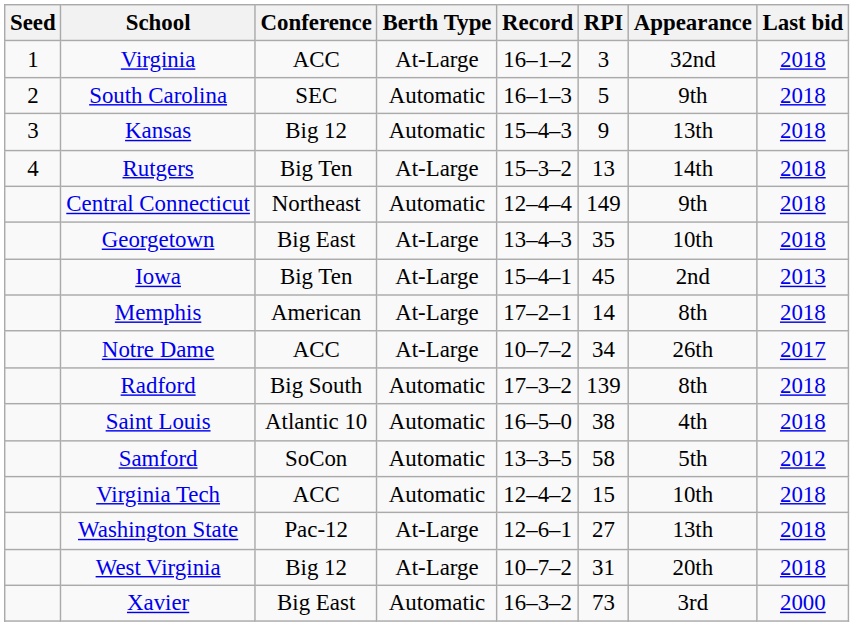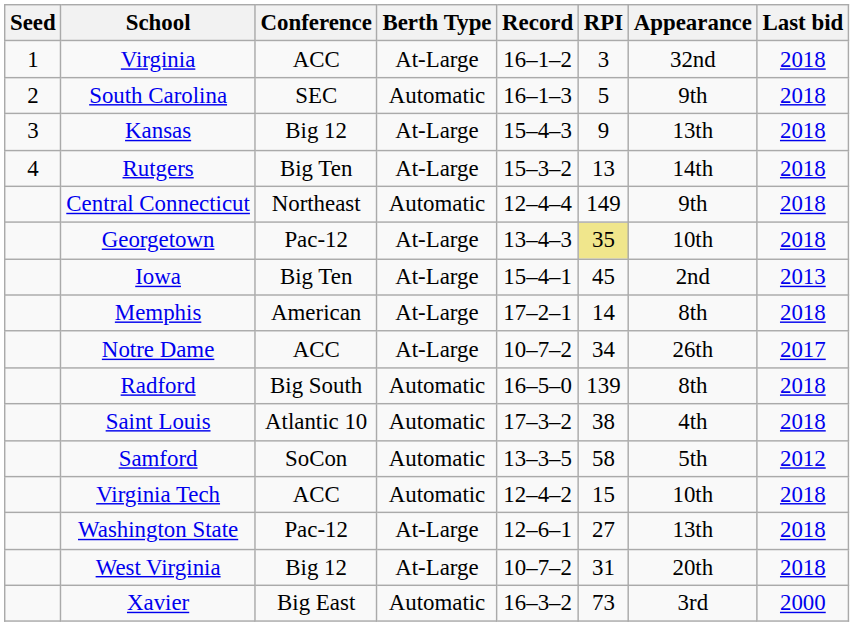Kansas | Berth Type: Automatic -> At-Large
Georgetown | Conference: Big East -> Pac-12
Georgetown | RPI: no background -> khaki background
Radford | Record: 17–3–2 -> 16–5–0
Saint Louis | Record: 16–5–0 -> 17–3–2
